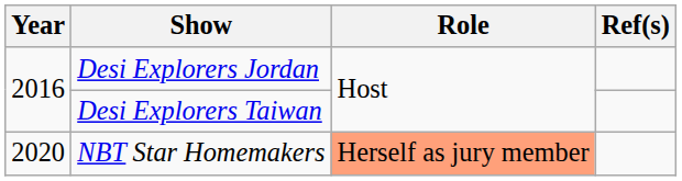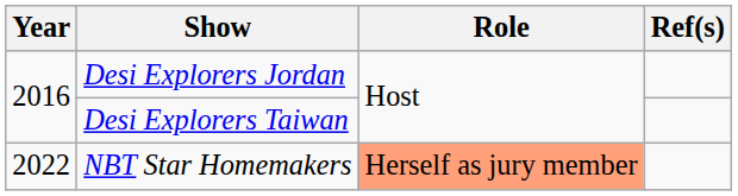NBT Star Homemakers | Year: 2020 -> 2022
